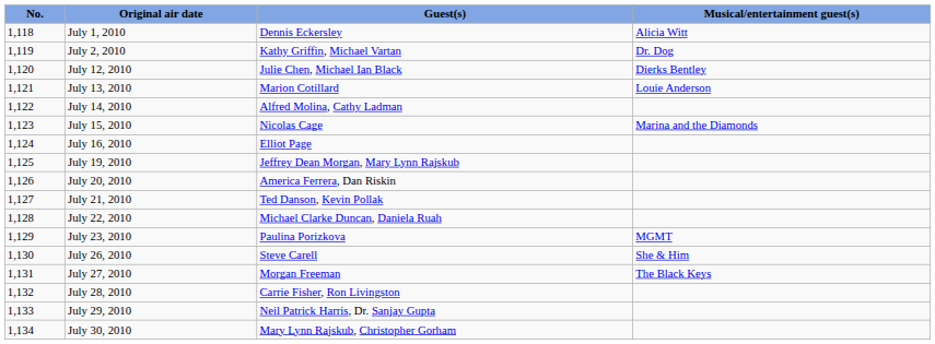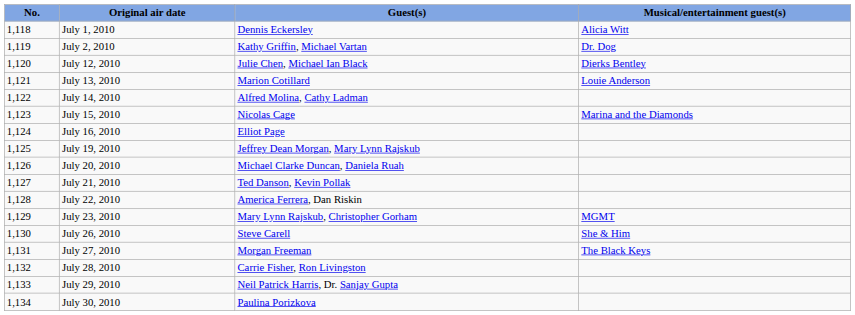July 20, 2010 | Guest(s): America Ferrera, Dan Riskin -> Michael Clarke Duncan, Daniela Ruah
July 22, 2010 | Guest(s): Michael Clarke Duncan, Daniela Ruah -> America Ferrera, Dan Riskin
July 23, 2010 | Guest(s): Paulina Porizkova -> Mary Lynn Rajskub, Christopher Gorham
July 30, 2010 | Guest(s): Mary Lynn Rajskub, Christopher Gorham -> Paulina Porizkova
